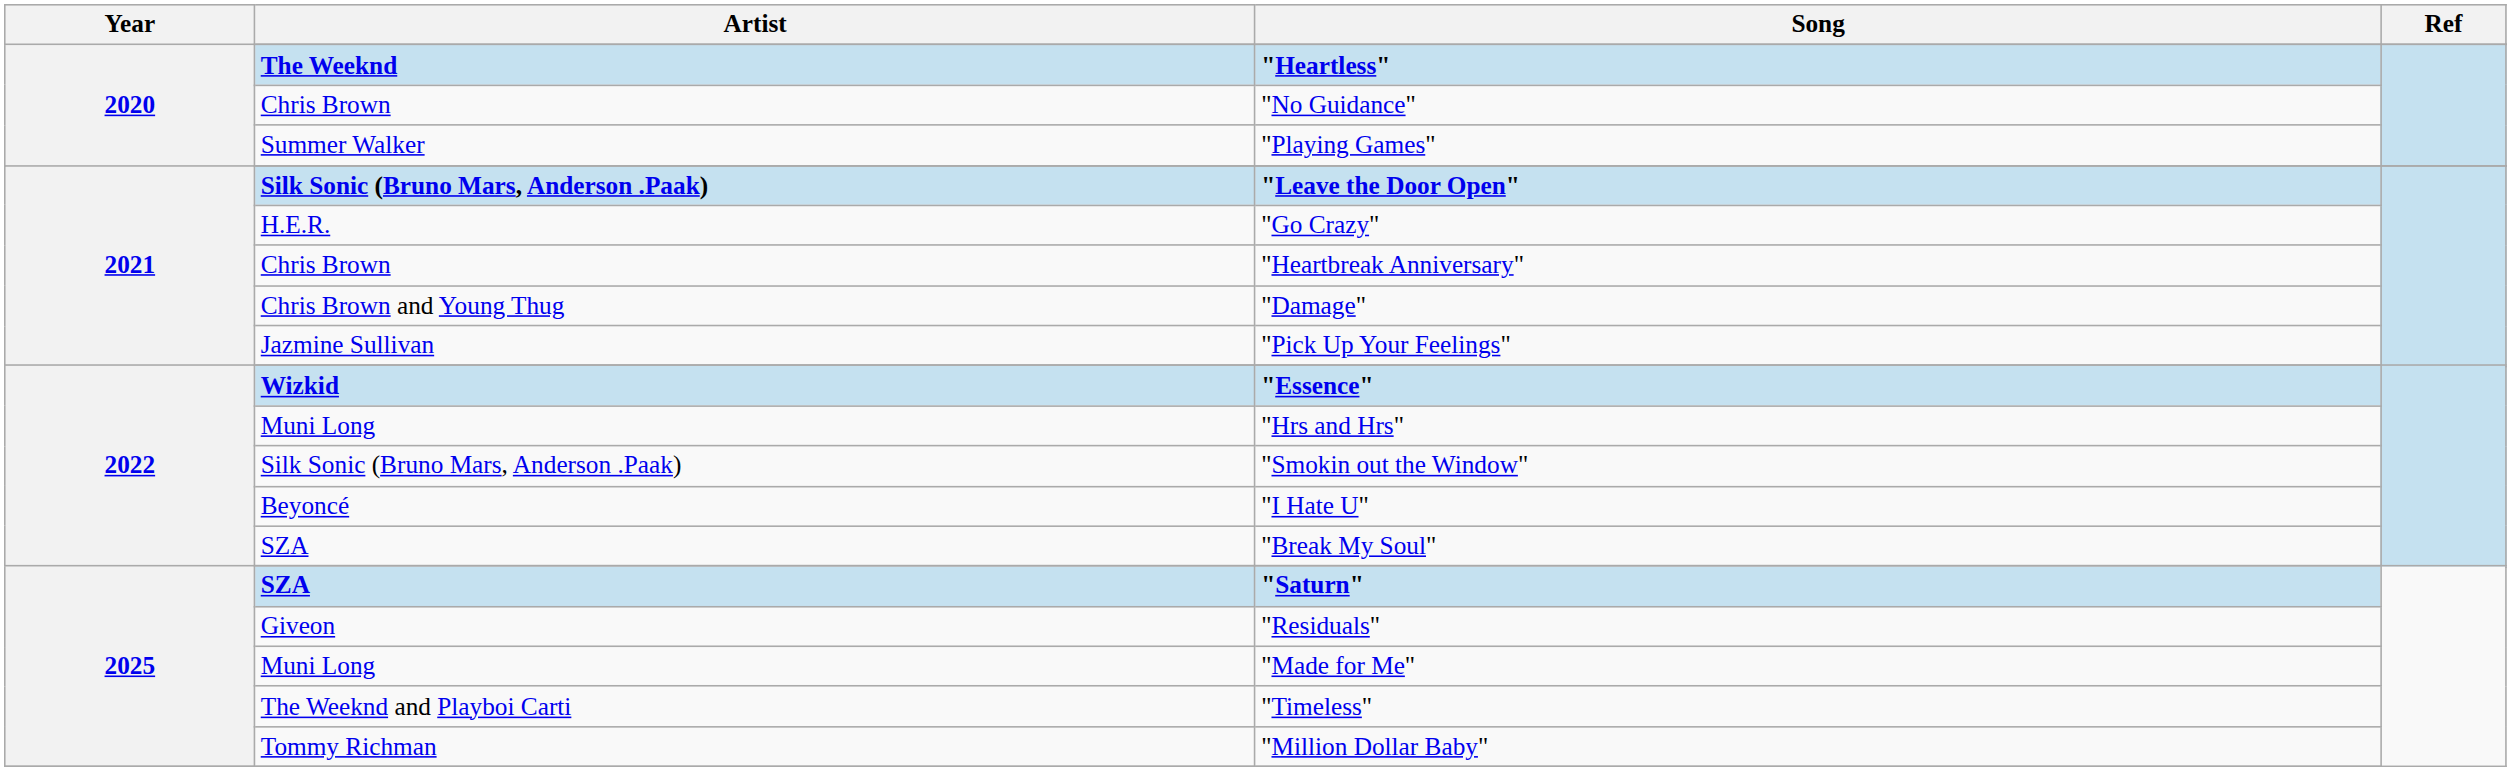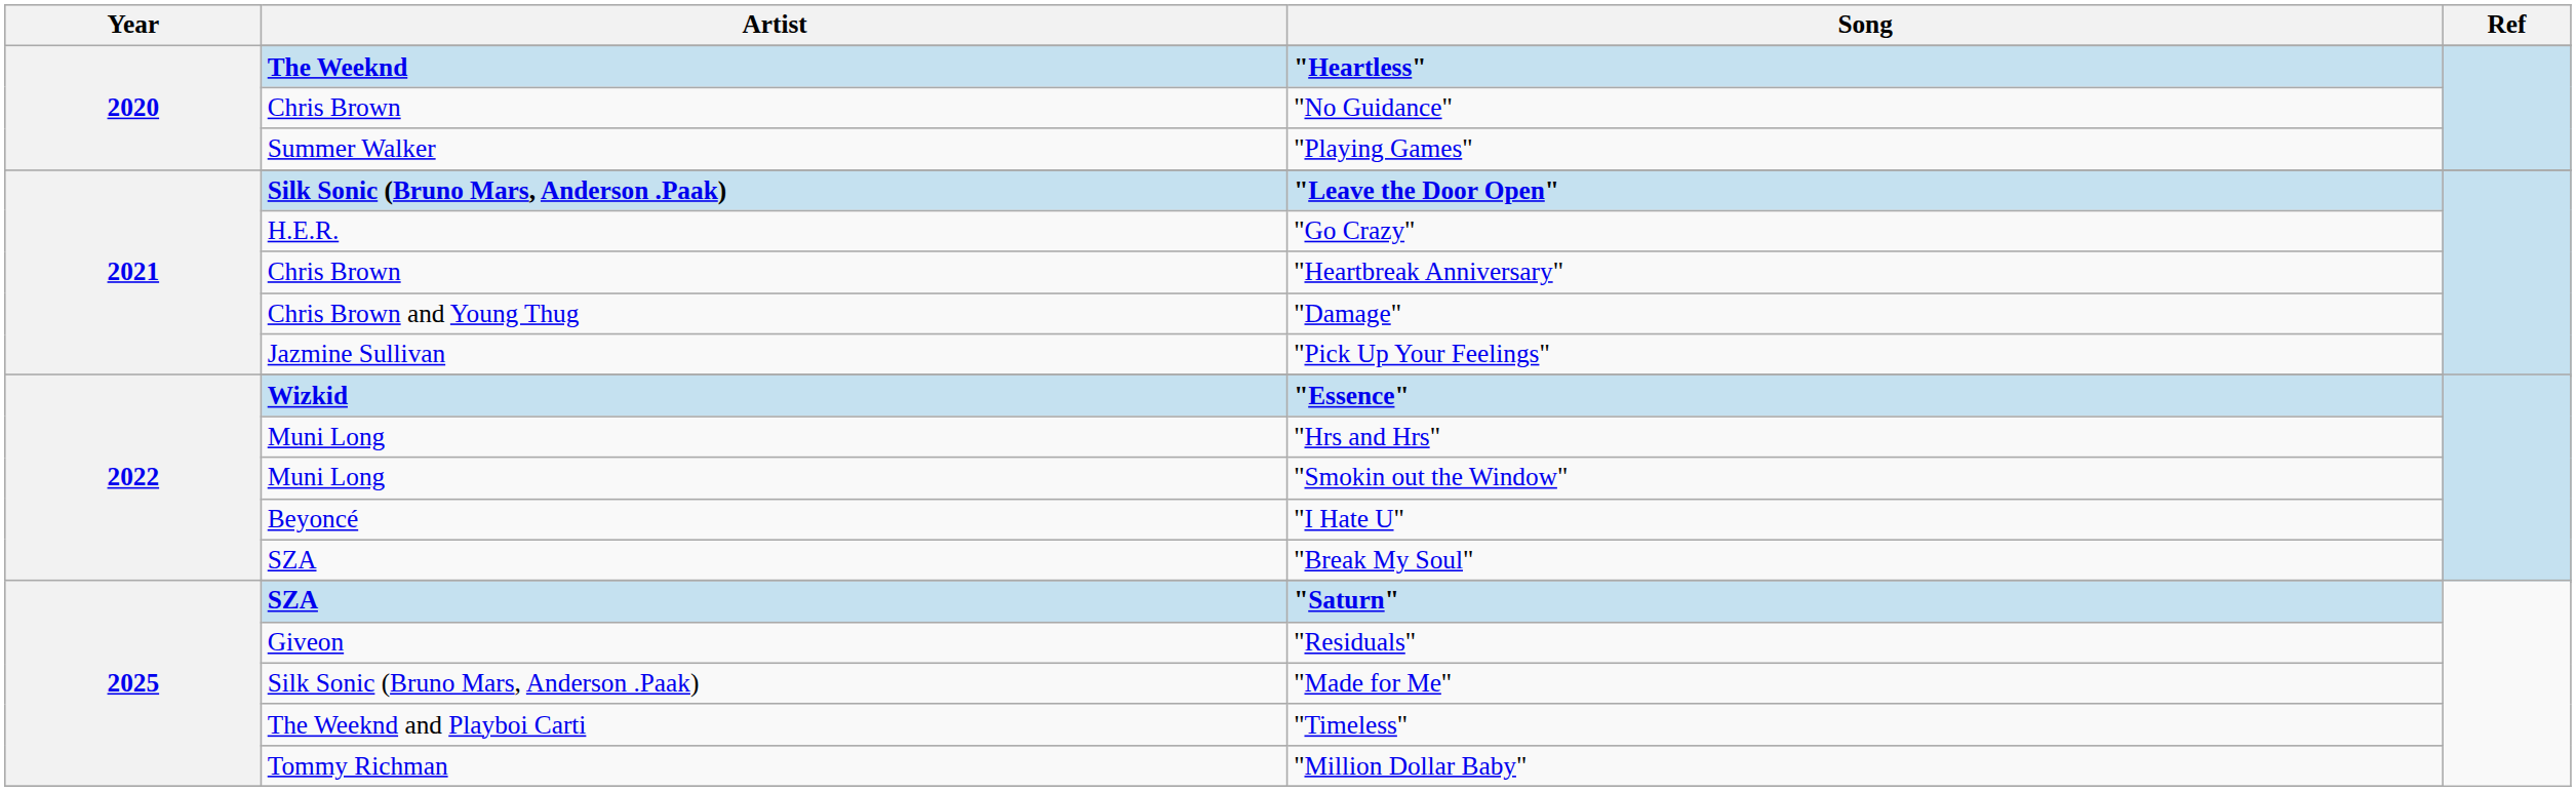"Smokin out the Window" | Artist: Silk Sonic (Bruno Mars, Anderson .Paak) -> Muni Long
"Made for Me" | Artist: Muni Long -> Silk Sonic (Bruno Mars, Anderson .Paak)
